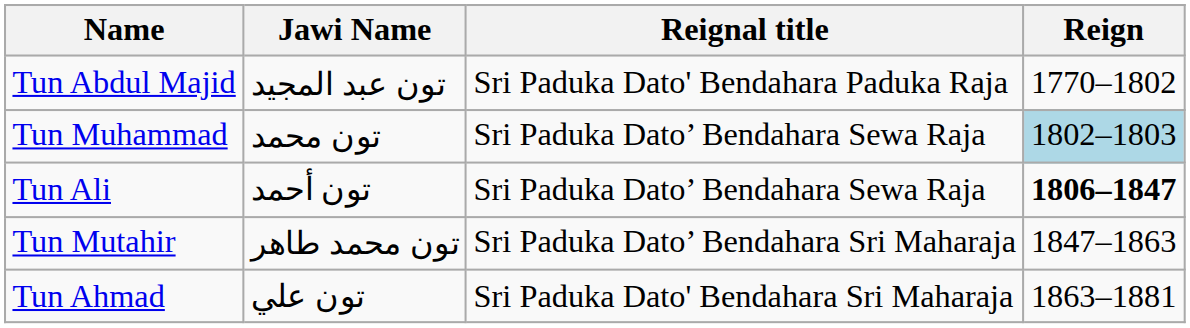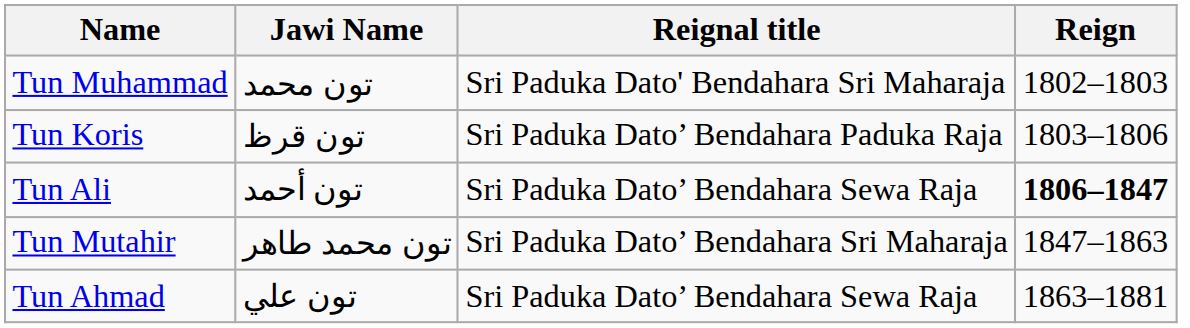- row: Tun Abdul Majid | تون عبد المجيد | Sri Paduka Dato' Bendahara Paduka Raja | 1770–1802
Tun Muhammad | Reignal title: Sri Paduka Dato’ Bendahara Sewa Raja -> Sri Paduka Dato' Bendahara Sri Maharaja
Tun Muhammad | Reign: lightblue background -> no background
+ row: Tun Koris | تون قرظ | Sri Paduka Dato’ Bendahara Paduka Raja | 1803–1806
Tun Ahmad | Reignal title: Sri Paduka Dato' Bendahara Sri Maharaja -> Sri Paduka Dato’ Bendahara Sewa Raja
